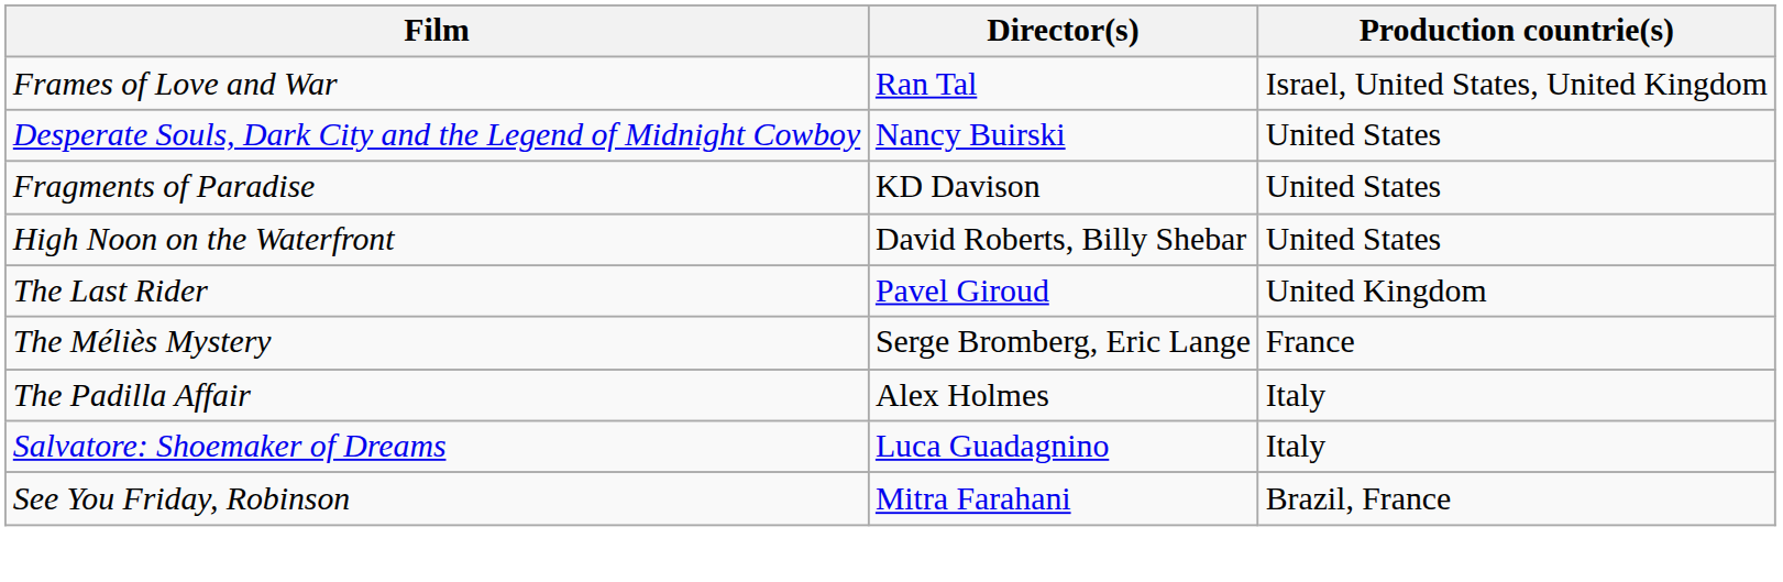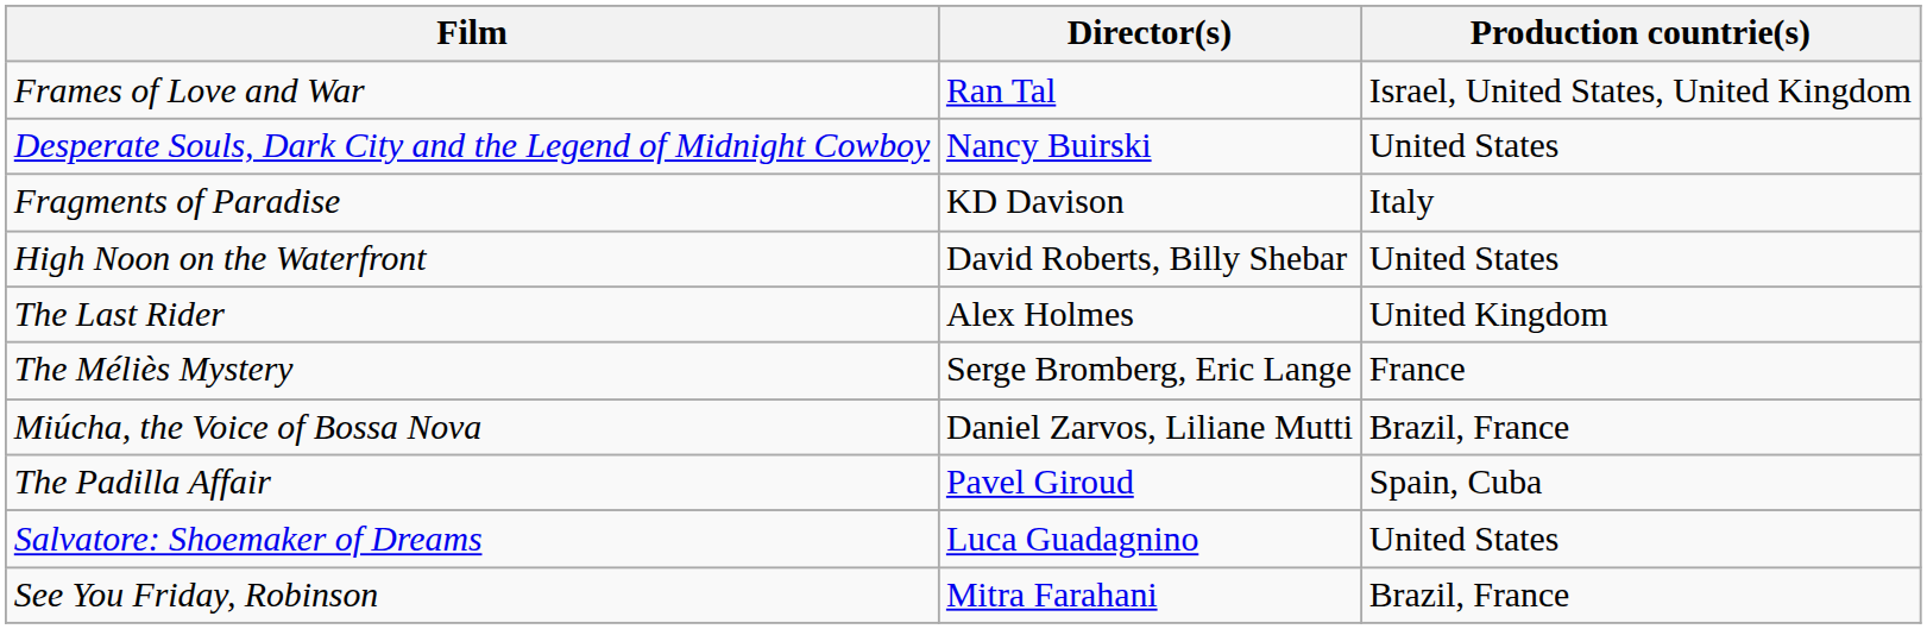Fragments of Paradise | Production countrie(s): United States -> Italy
The Last Rider | Director(s): Pavel Giroud -> Alex Holmes
+ row: Miúcha, the Voice of Bossa Nova | Daniel Zarvos, Liliane Mutti | Brazil, France
The Padilla Affair | Director(s): Alex Holmes -> Pavel Giroud
The Padilla Affair | Production countrie(s): Italy -> Spain, Cuba
Salvatore: Shoemaker of Dreams | Production countrie(s): Italy -> United States
